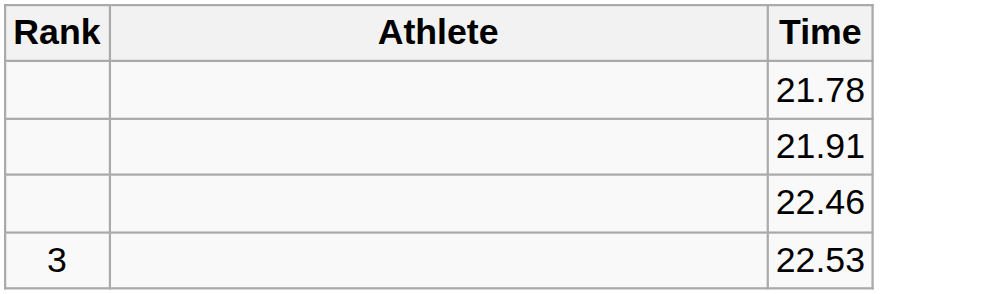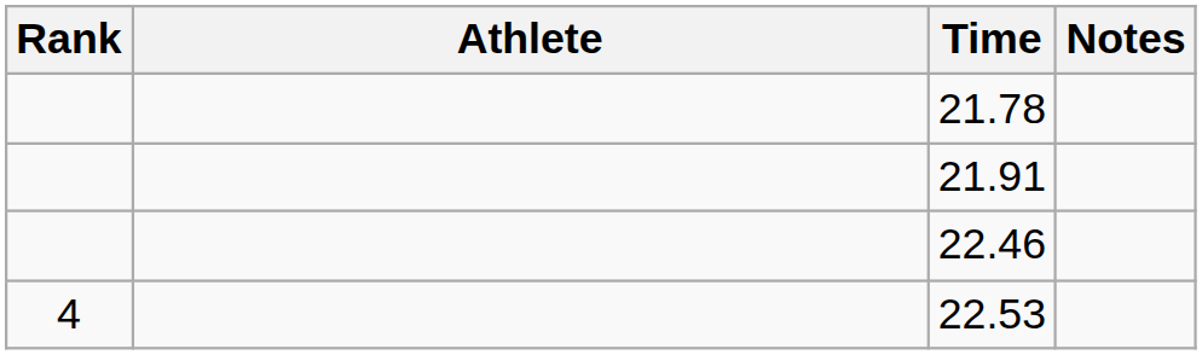+ column: Notes
22.53 | Rank: 3 -> 4
